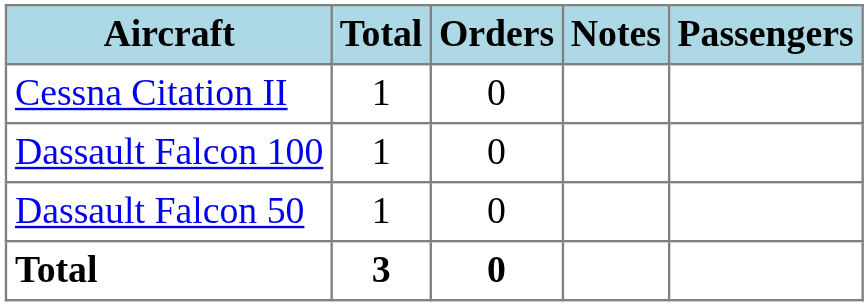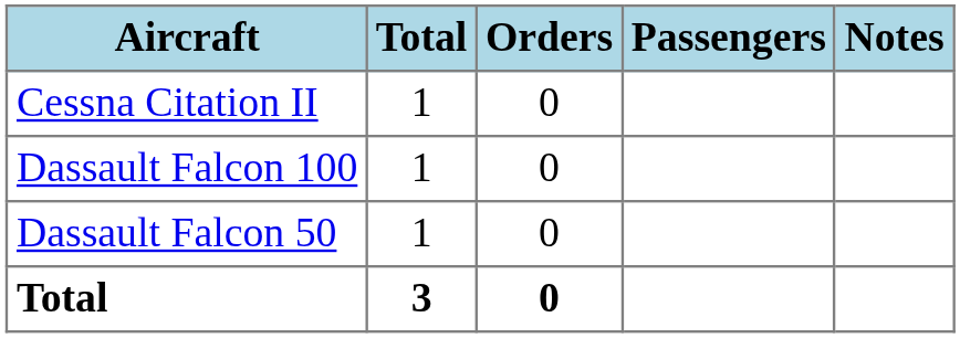columns swapped: Passengers <-> Notes
